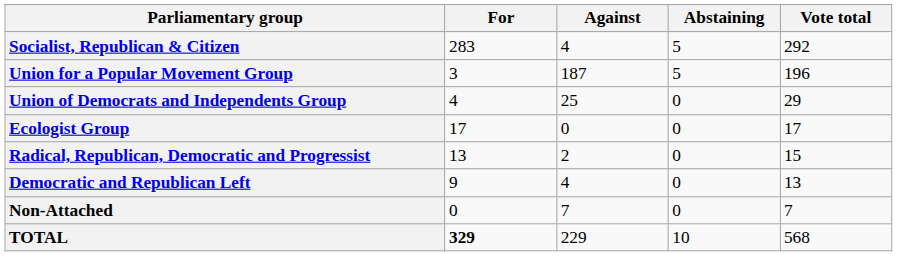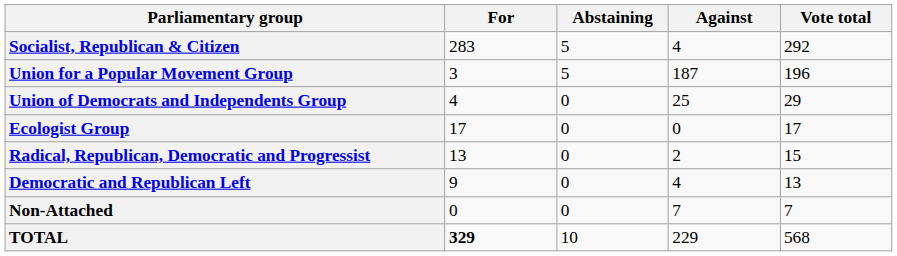columns swapped: Against <-> Abstaining
